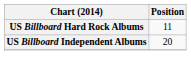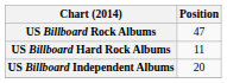+ row: US Billboard Rock Albums | 47
